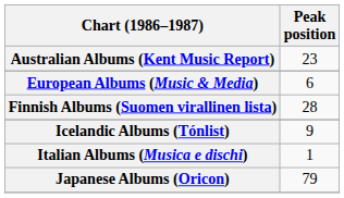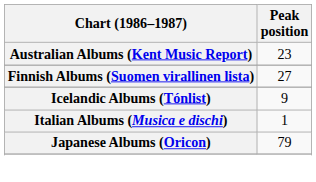- row: European Albums (Music & Media) | 6
Finnish Albums (Suomen virallinen lista) | Peak position: 28 -> 27
